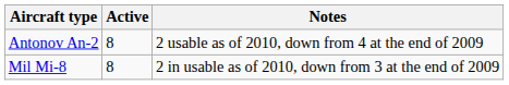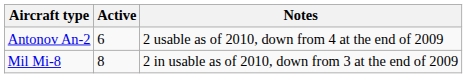Antonov An-2 | Active: 8 -> 6
